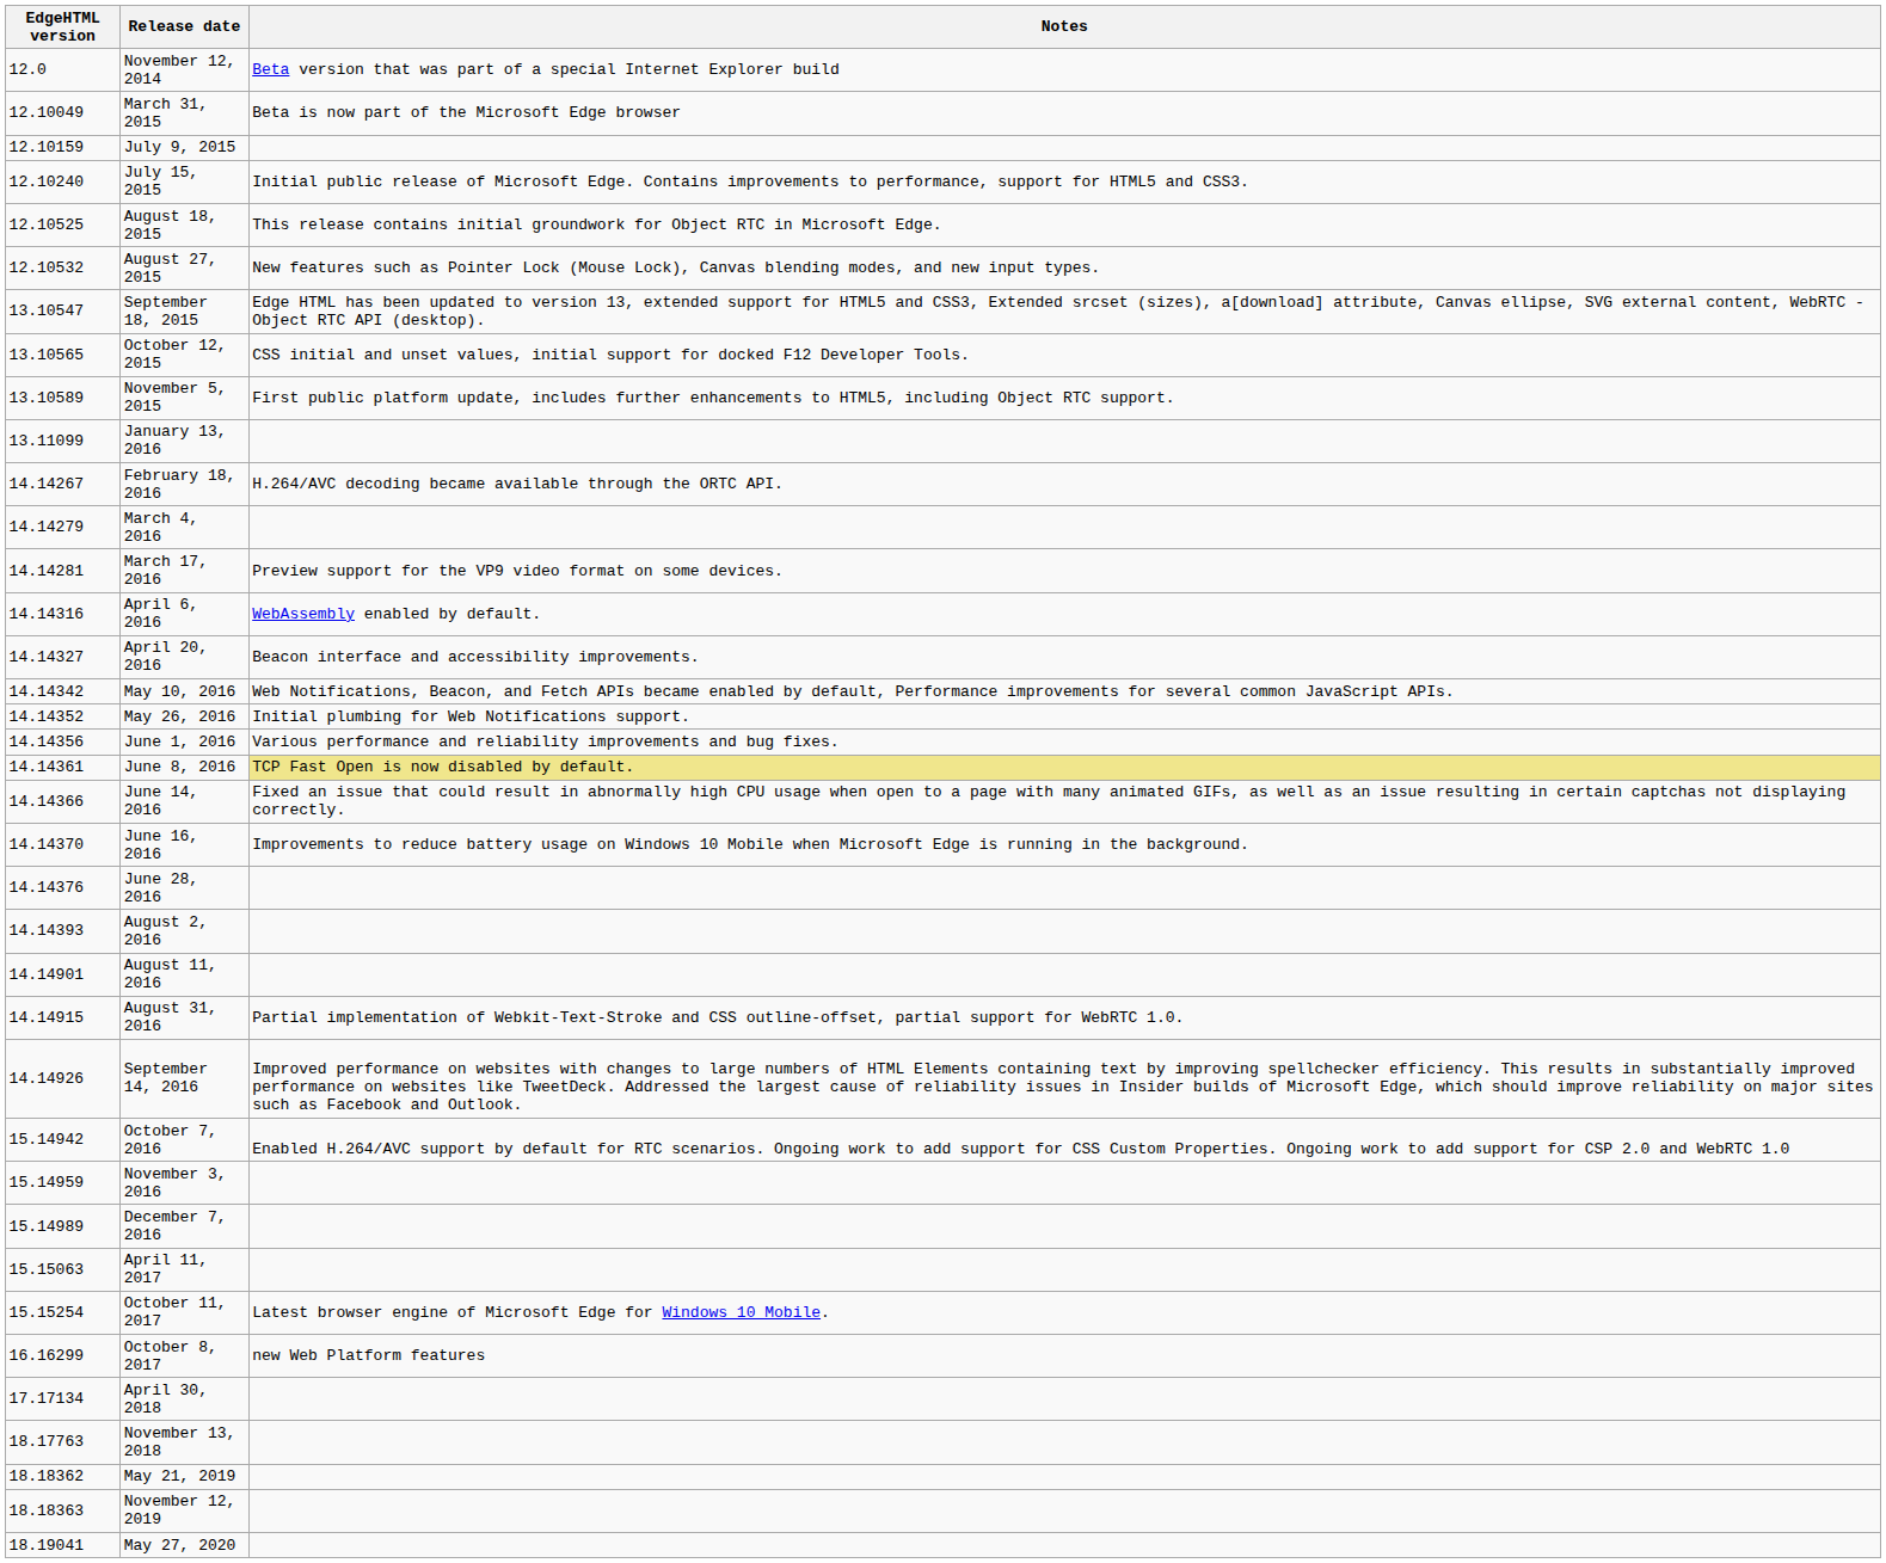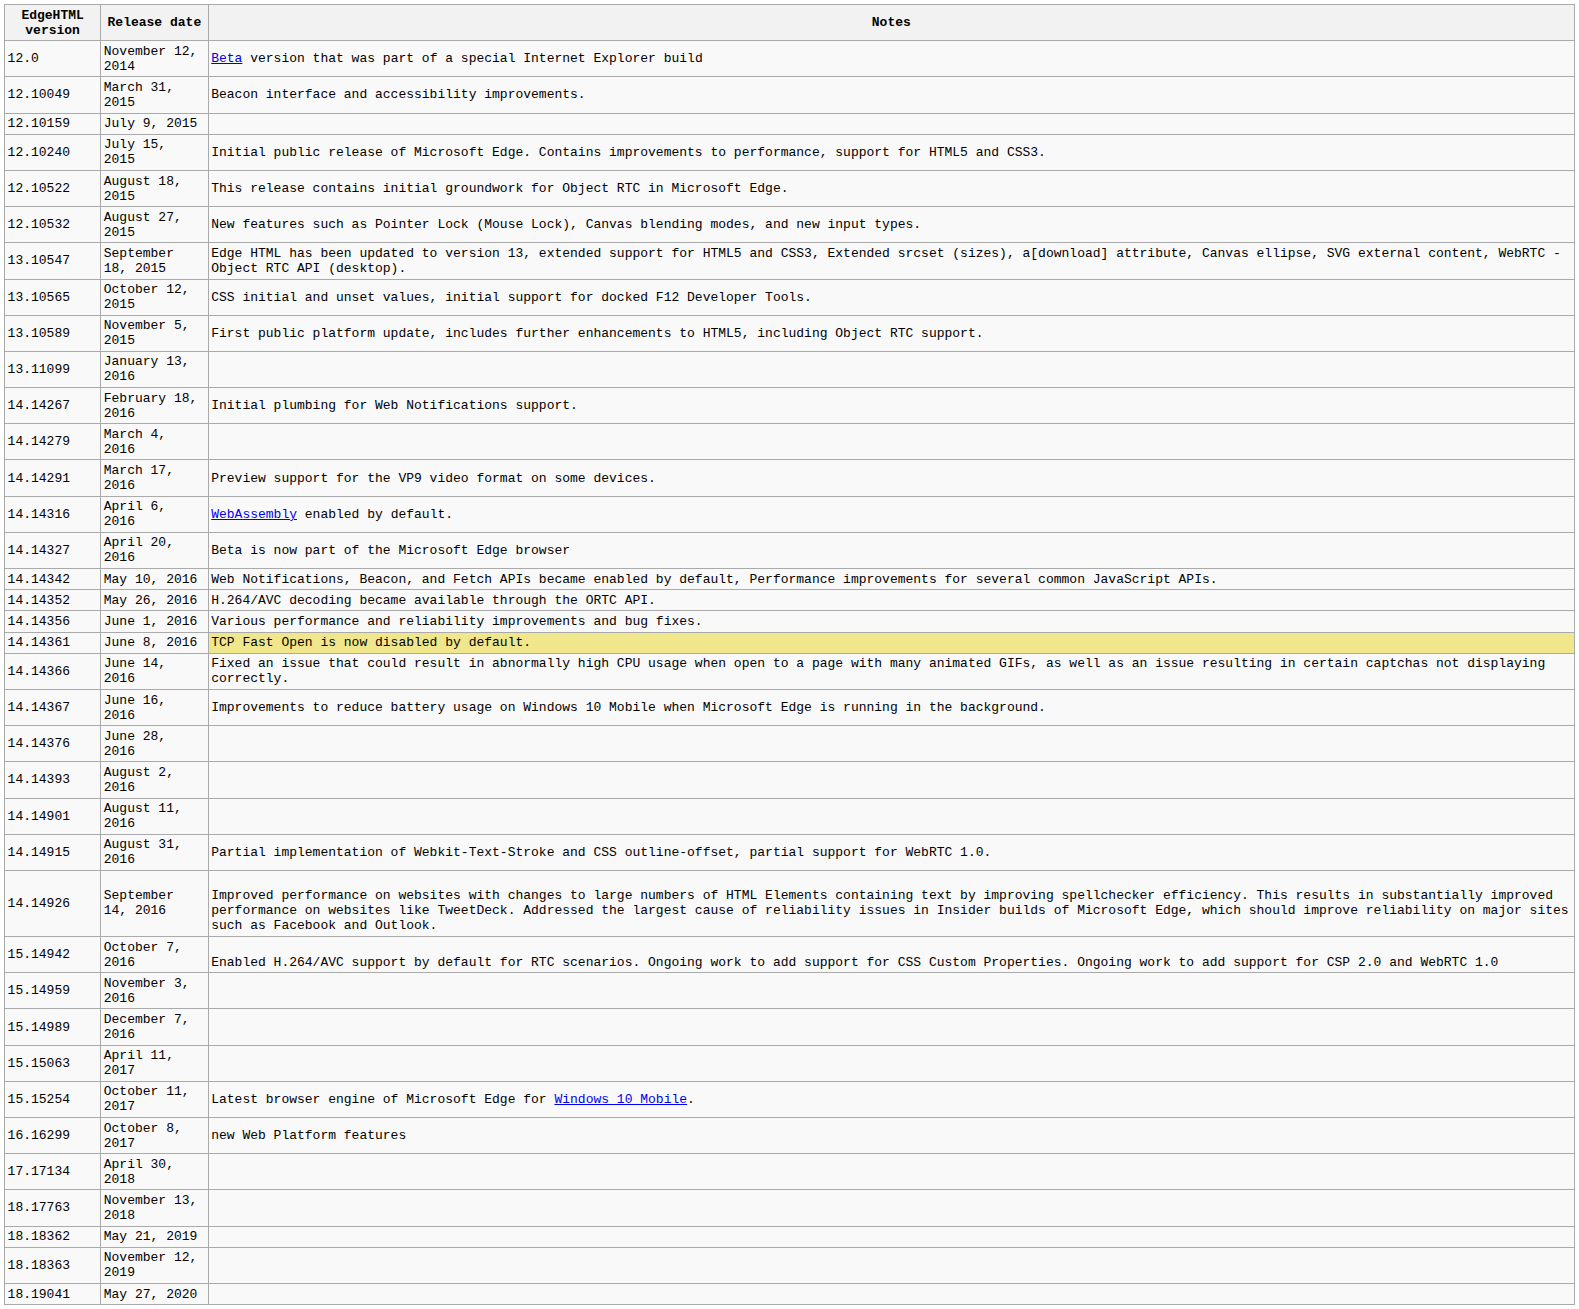March 31, 2015 | Notes: Beta is now part of the Microsoft Edge browser -> Beacon interface and accessibility improvements.
August 18, 2015 | EdgeHTML version: 12.10525 -> 12.10522
February 18, 2016 | Notes: H.264/AVC decoding became available through the ORTC API. -> Initial plumbing for Web Notifications support.
March 17, 2016 | EdgeHTML version: 14.14281 -> 14.14291
April 20, 2016 | Notes: Beacon interface and accessibility improvements. -> Beta is now part of the Microsoft Edge browser
May 26, 2016 | Notes: Initial plumbing for Web Notifications support. -> H.264/AVC decoding became available through the ORTC API.
June 16, 2016 | EdgeHTML version: 14.14370 -> 14.14367
